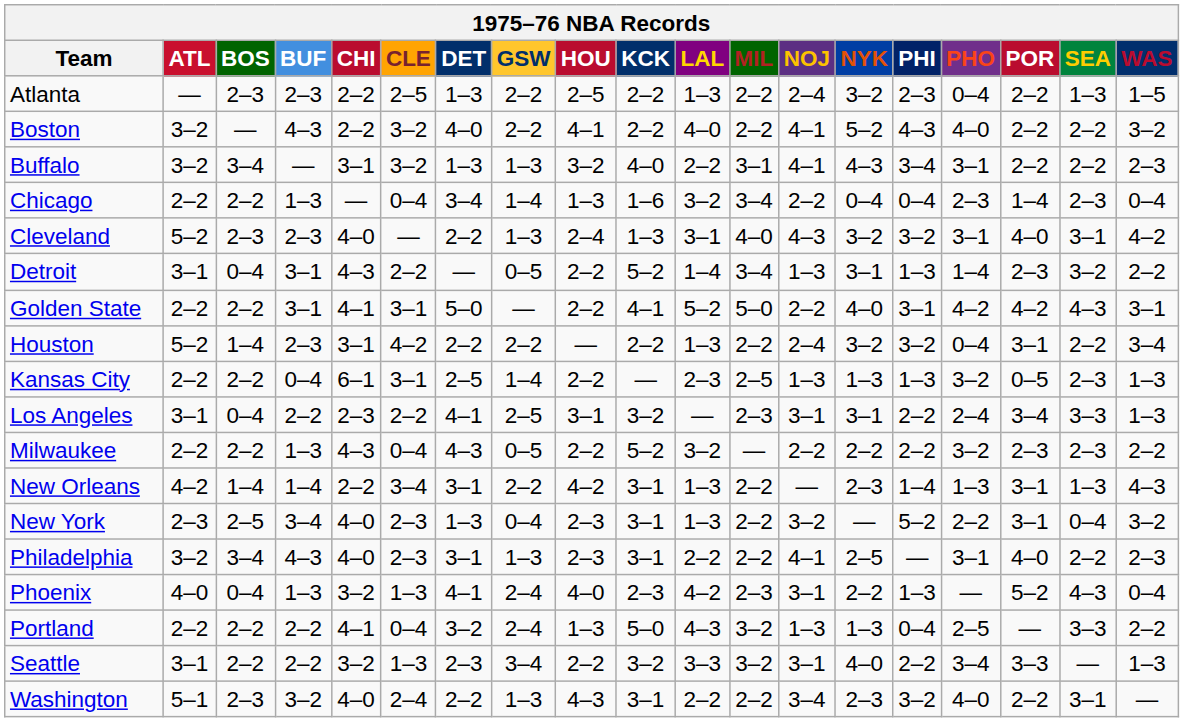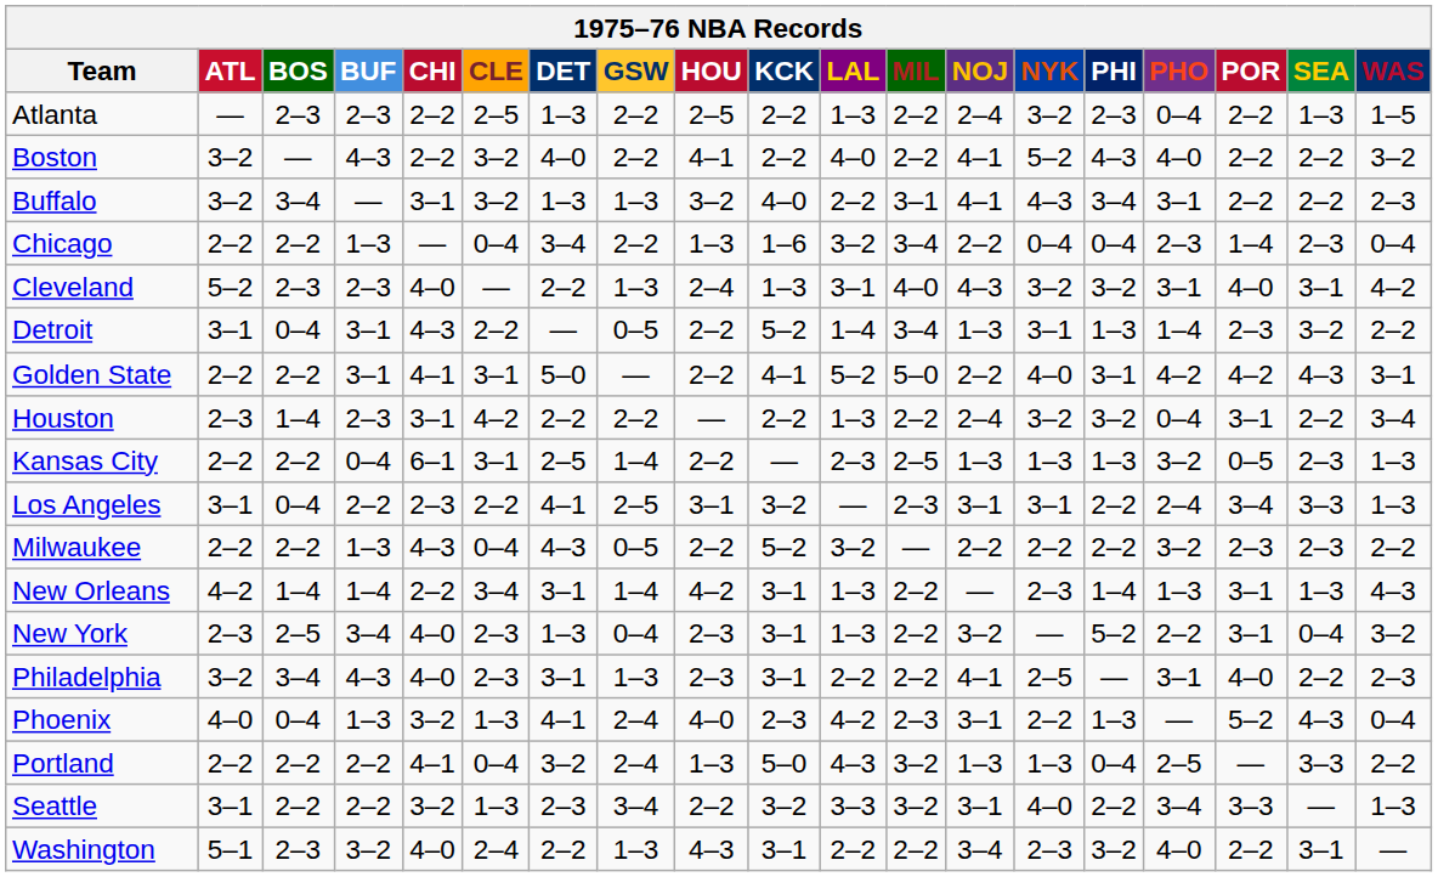Chicago | GSW: 1–4 -> 2–2
Houston | ATL: 5–2 -> 2–3
New Orleans | GSW: 2–2 -> 1–4
